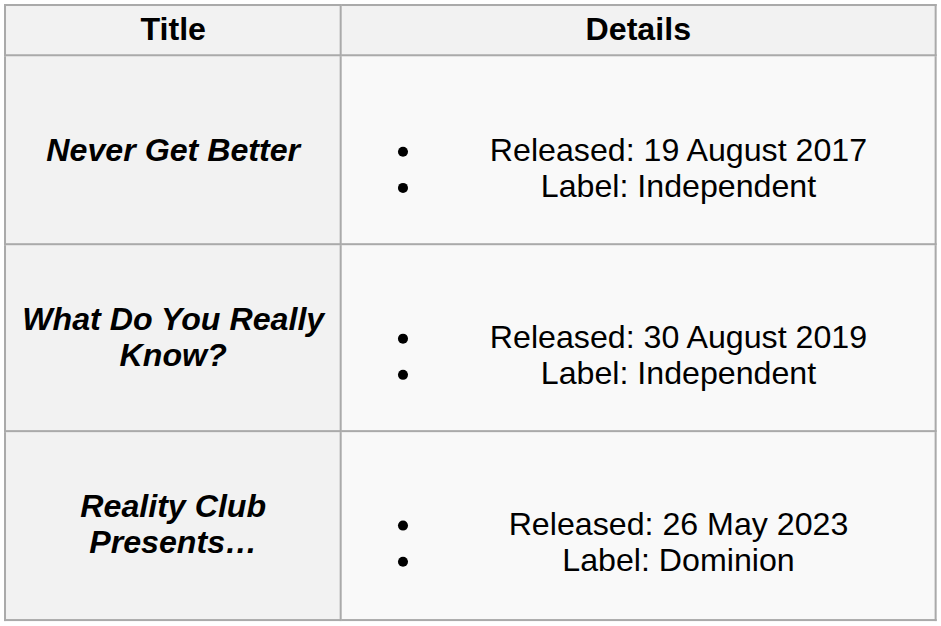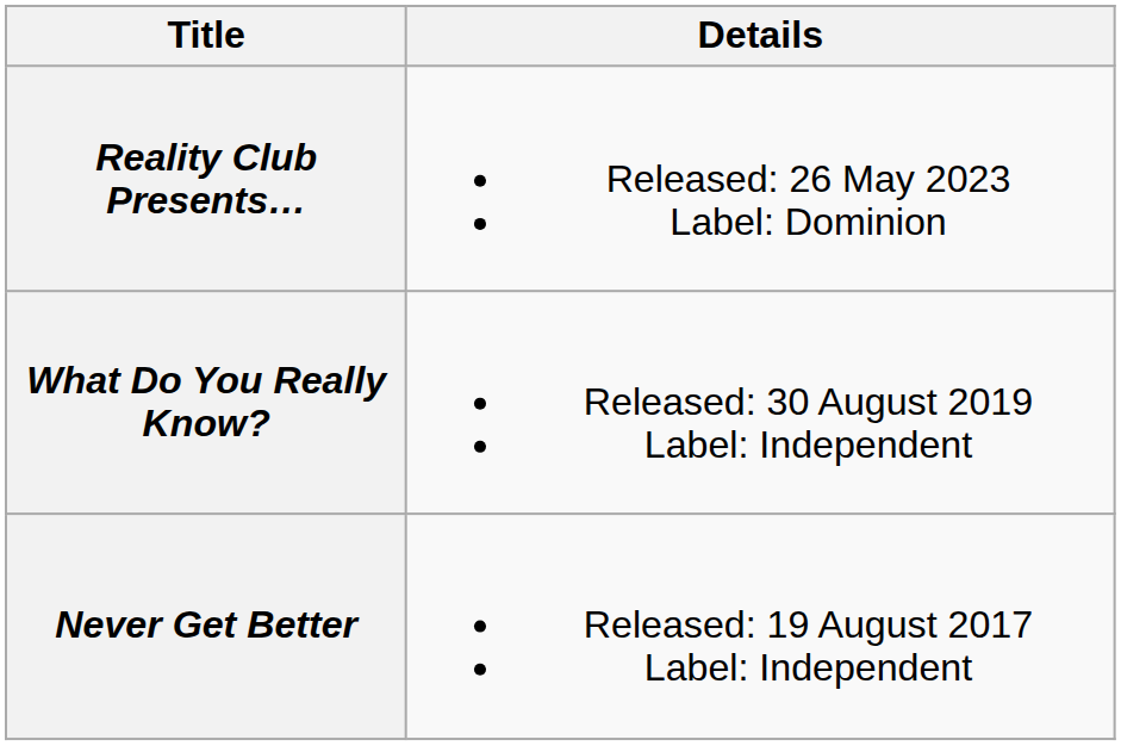rows swapped: Never Get Better <-> Reality Club Presents…
